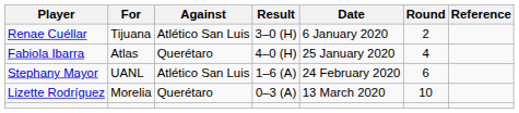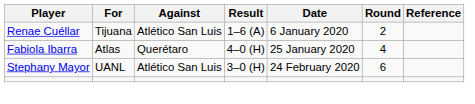Renae Cuéllar | Result: 3–0 (H) -> 1–6 (A)
Stephany Mayor | Result: 1–6 (A) -> 3–0 (H)
- row: Lizette Rodríguez | Morelia | Querétaro | 0–3 (A) | 13 March 2020 | 10
